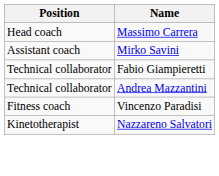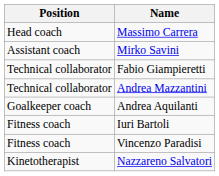+ row: Goalkeeper coach | Andrea Aquilanti
+ row: Fitness coach | Iuri Bartoli
